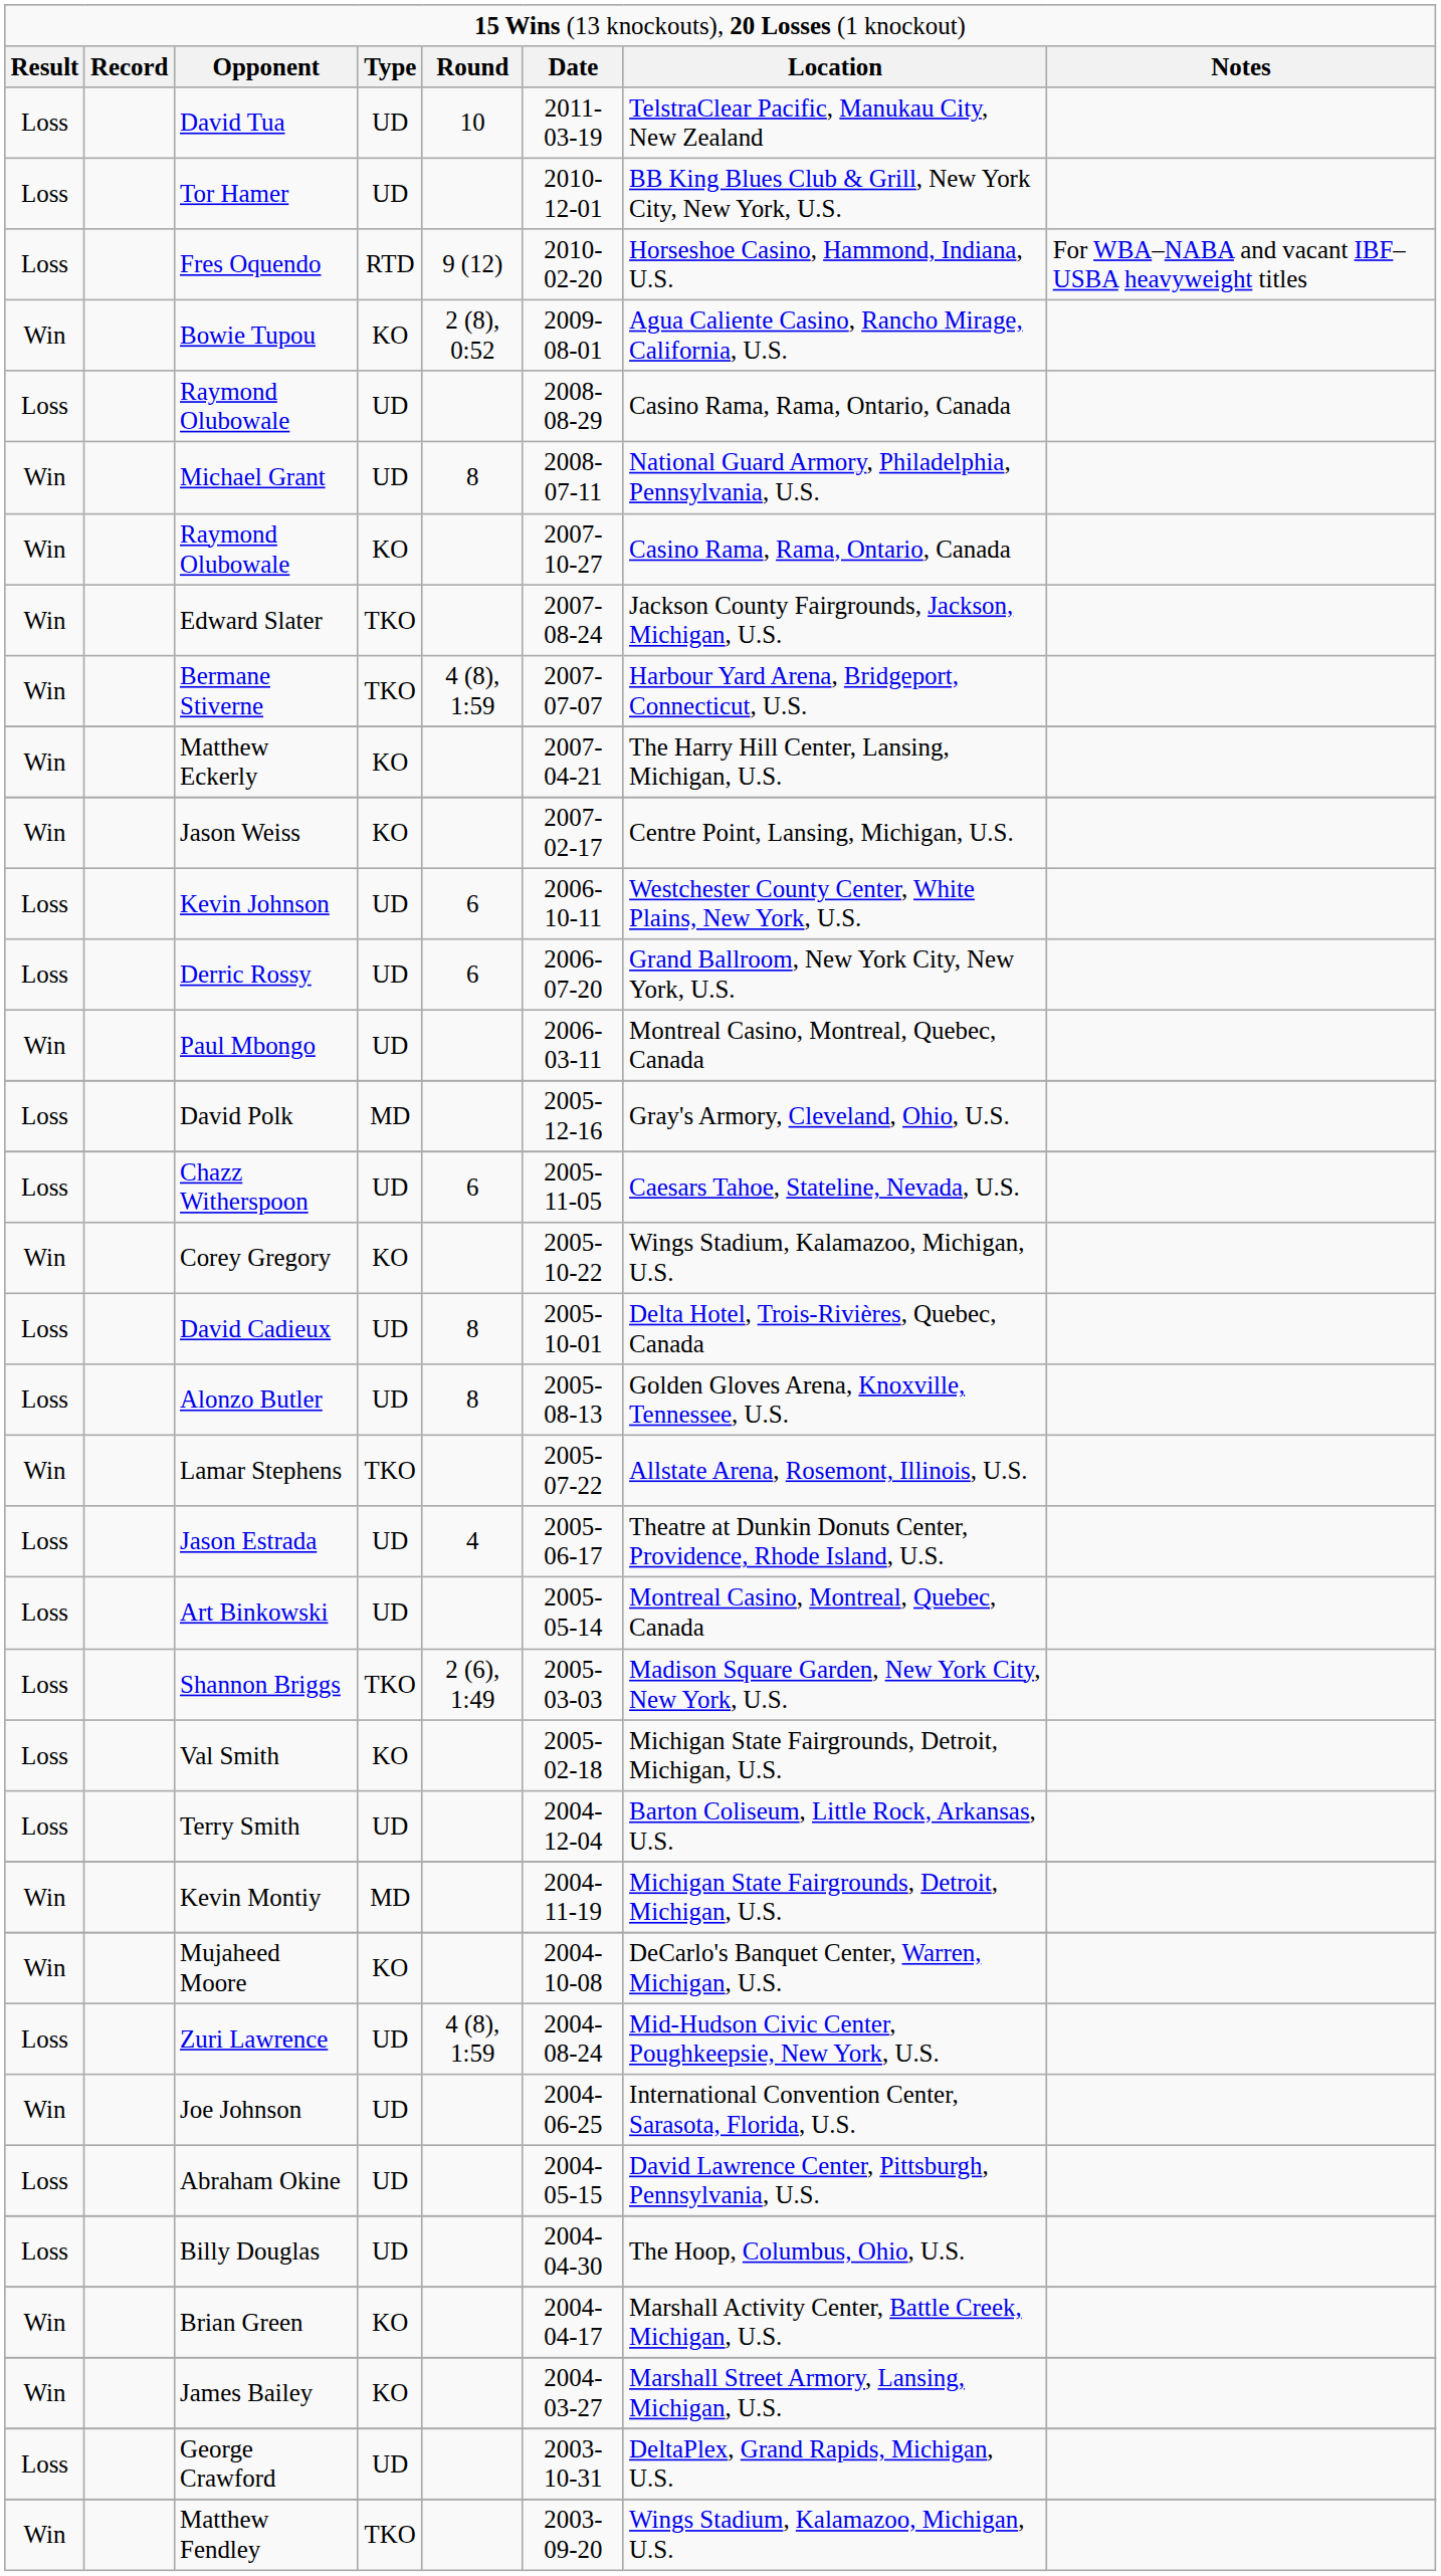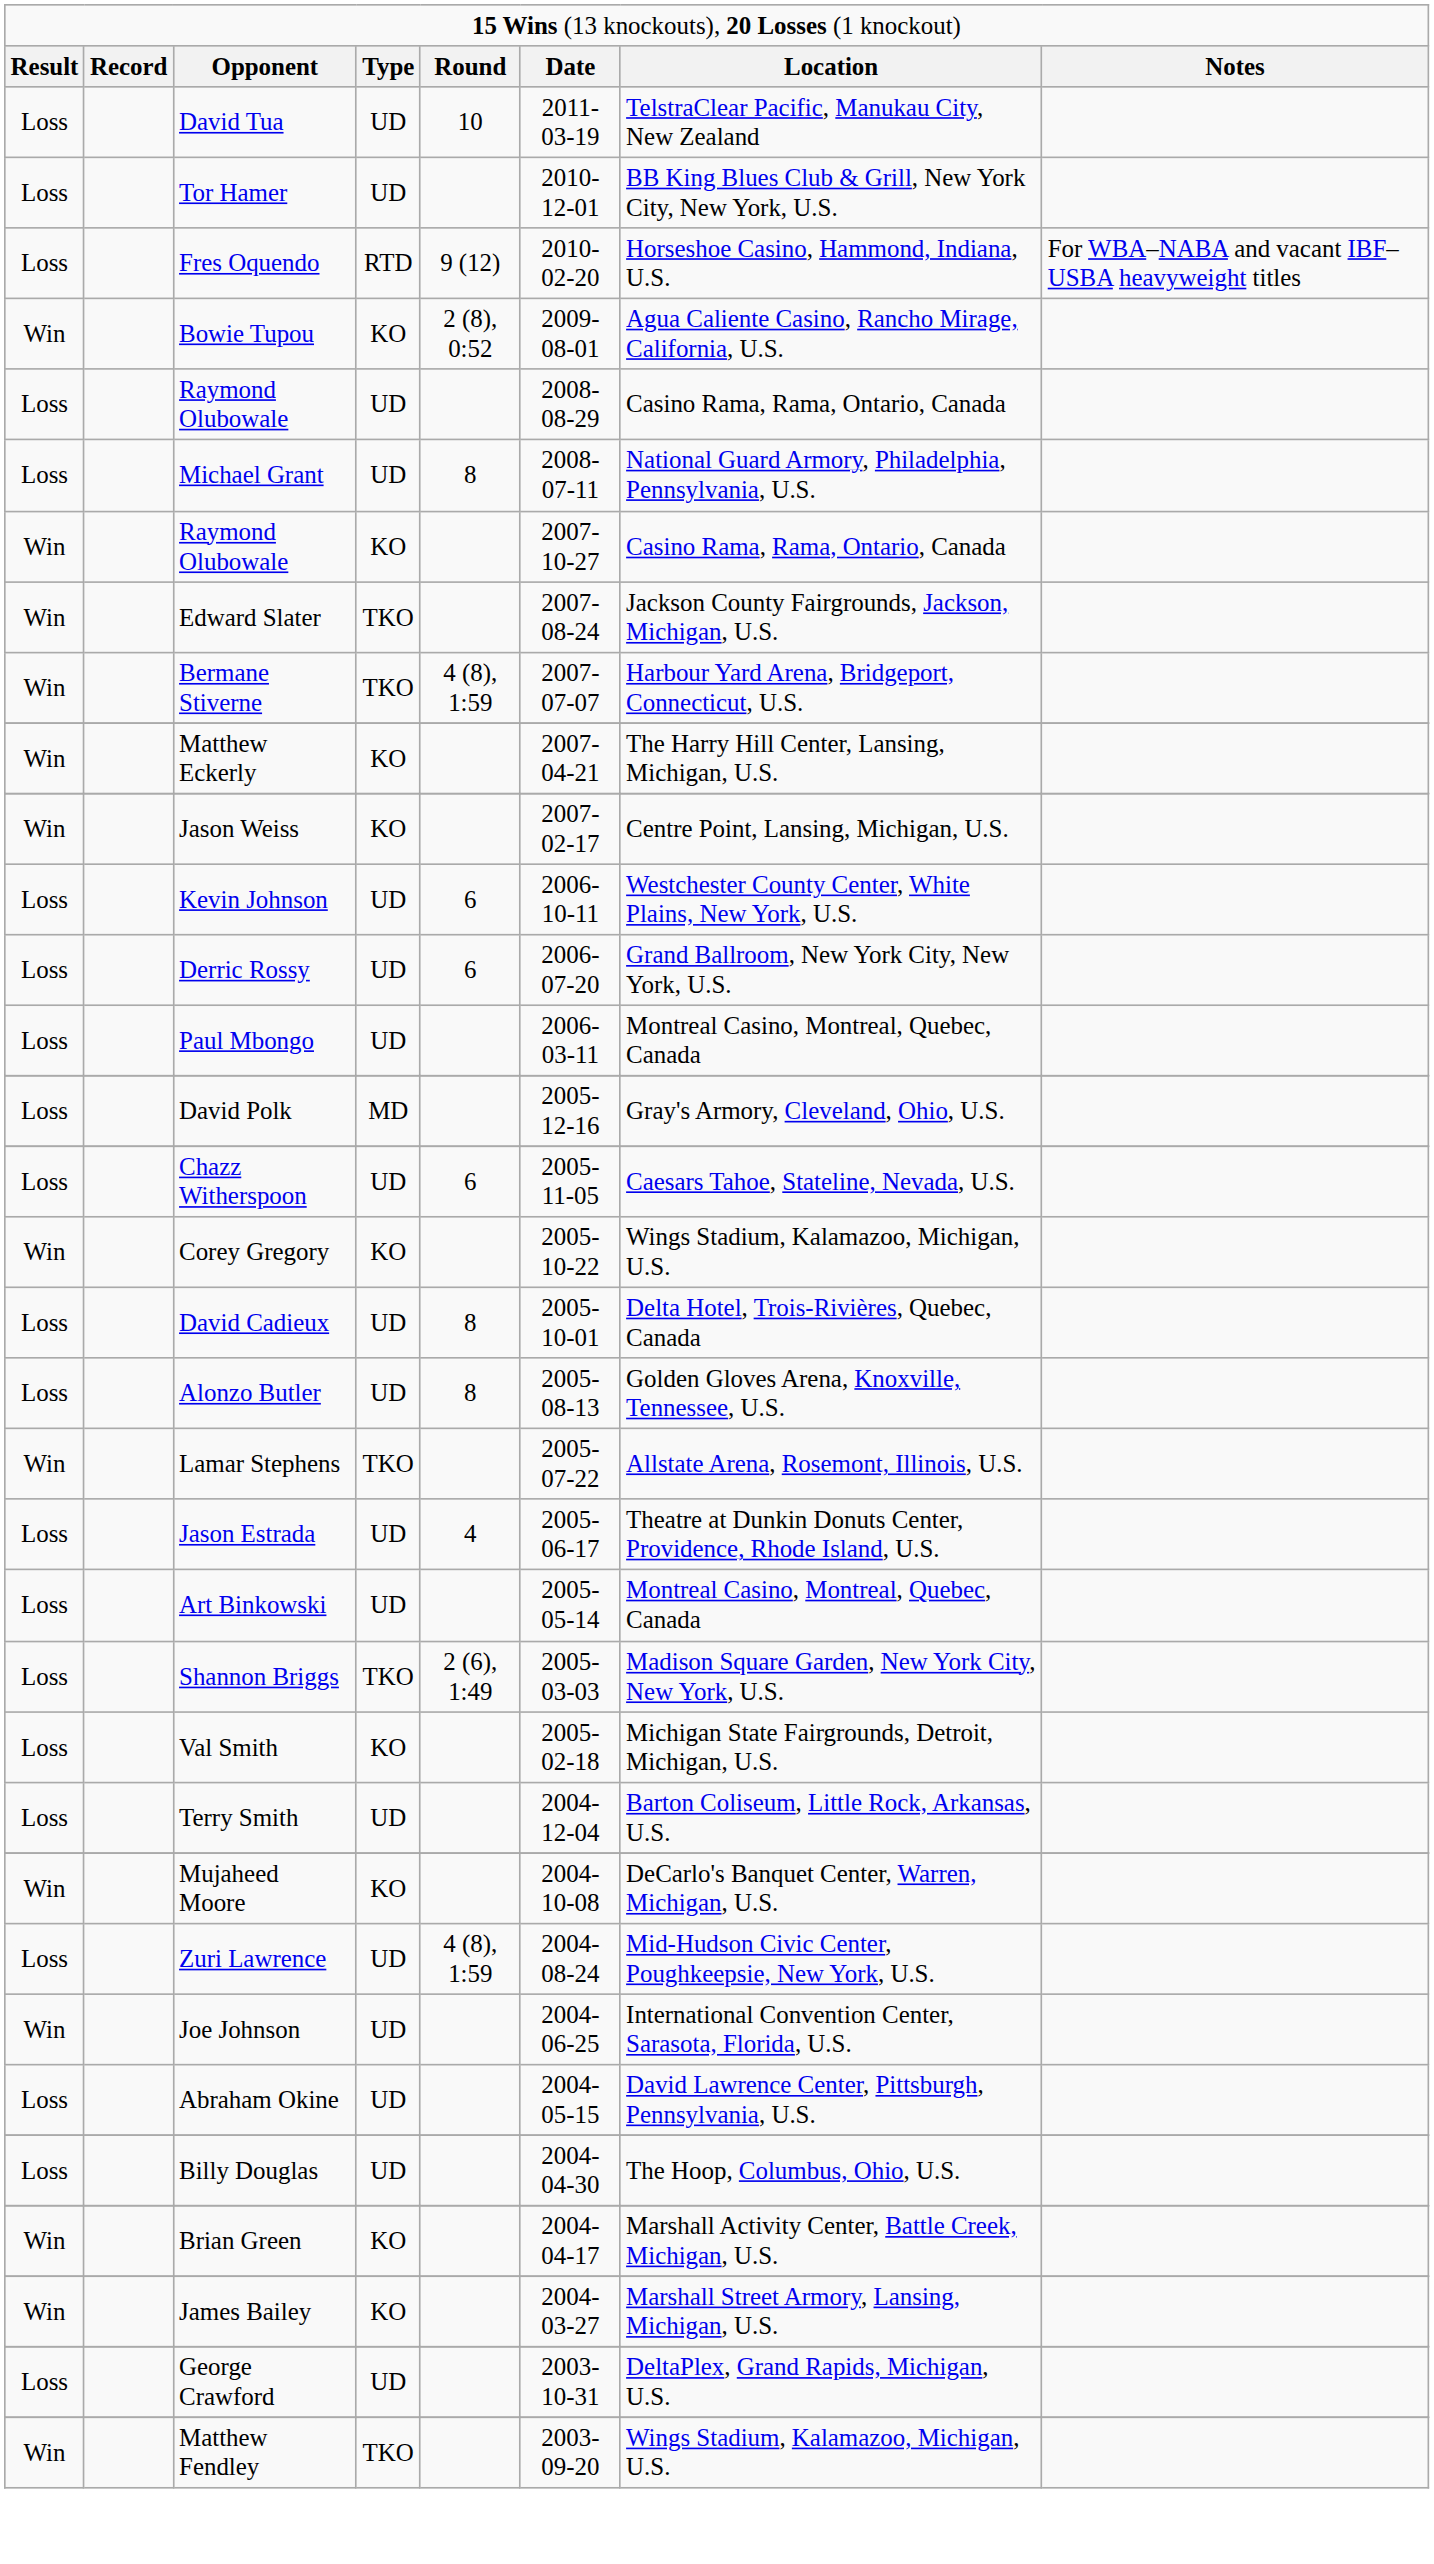Michael Grant | column 1: Win -> Loss
Paul Mbongo | column 1: Win -> Loss
- row: Win | Kevin Montiy | MD | 2004-11-19 | Michigan State Fairgrounds, Detroit, Michigan, U.S.
